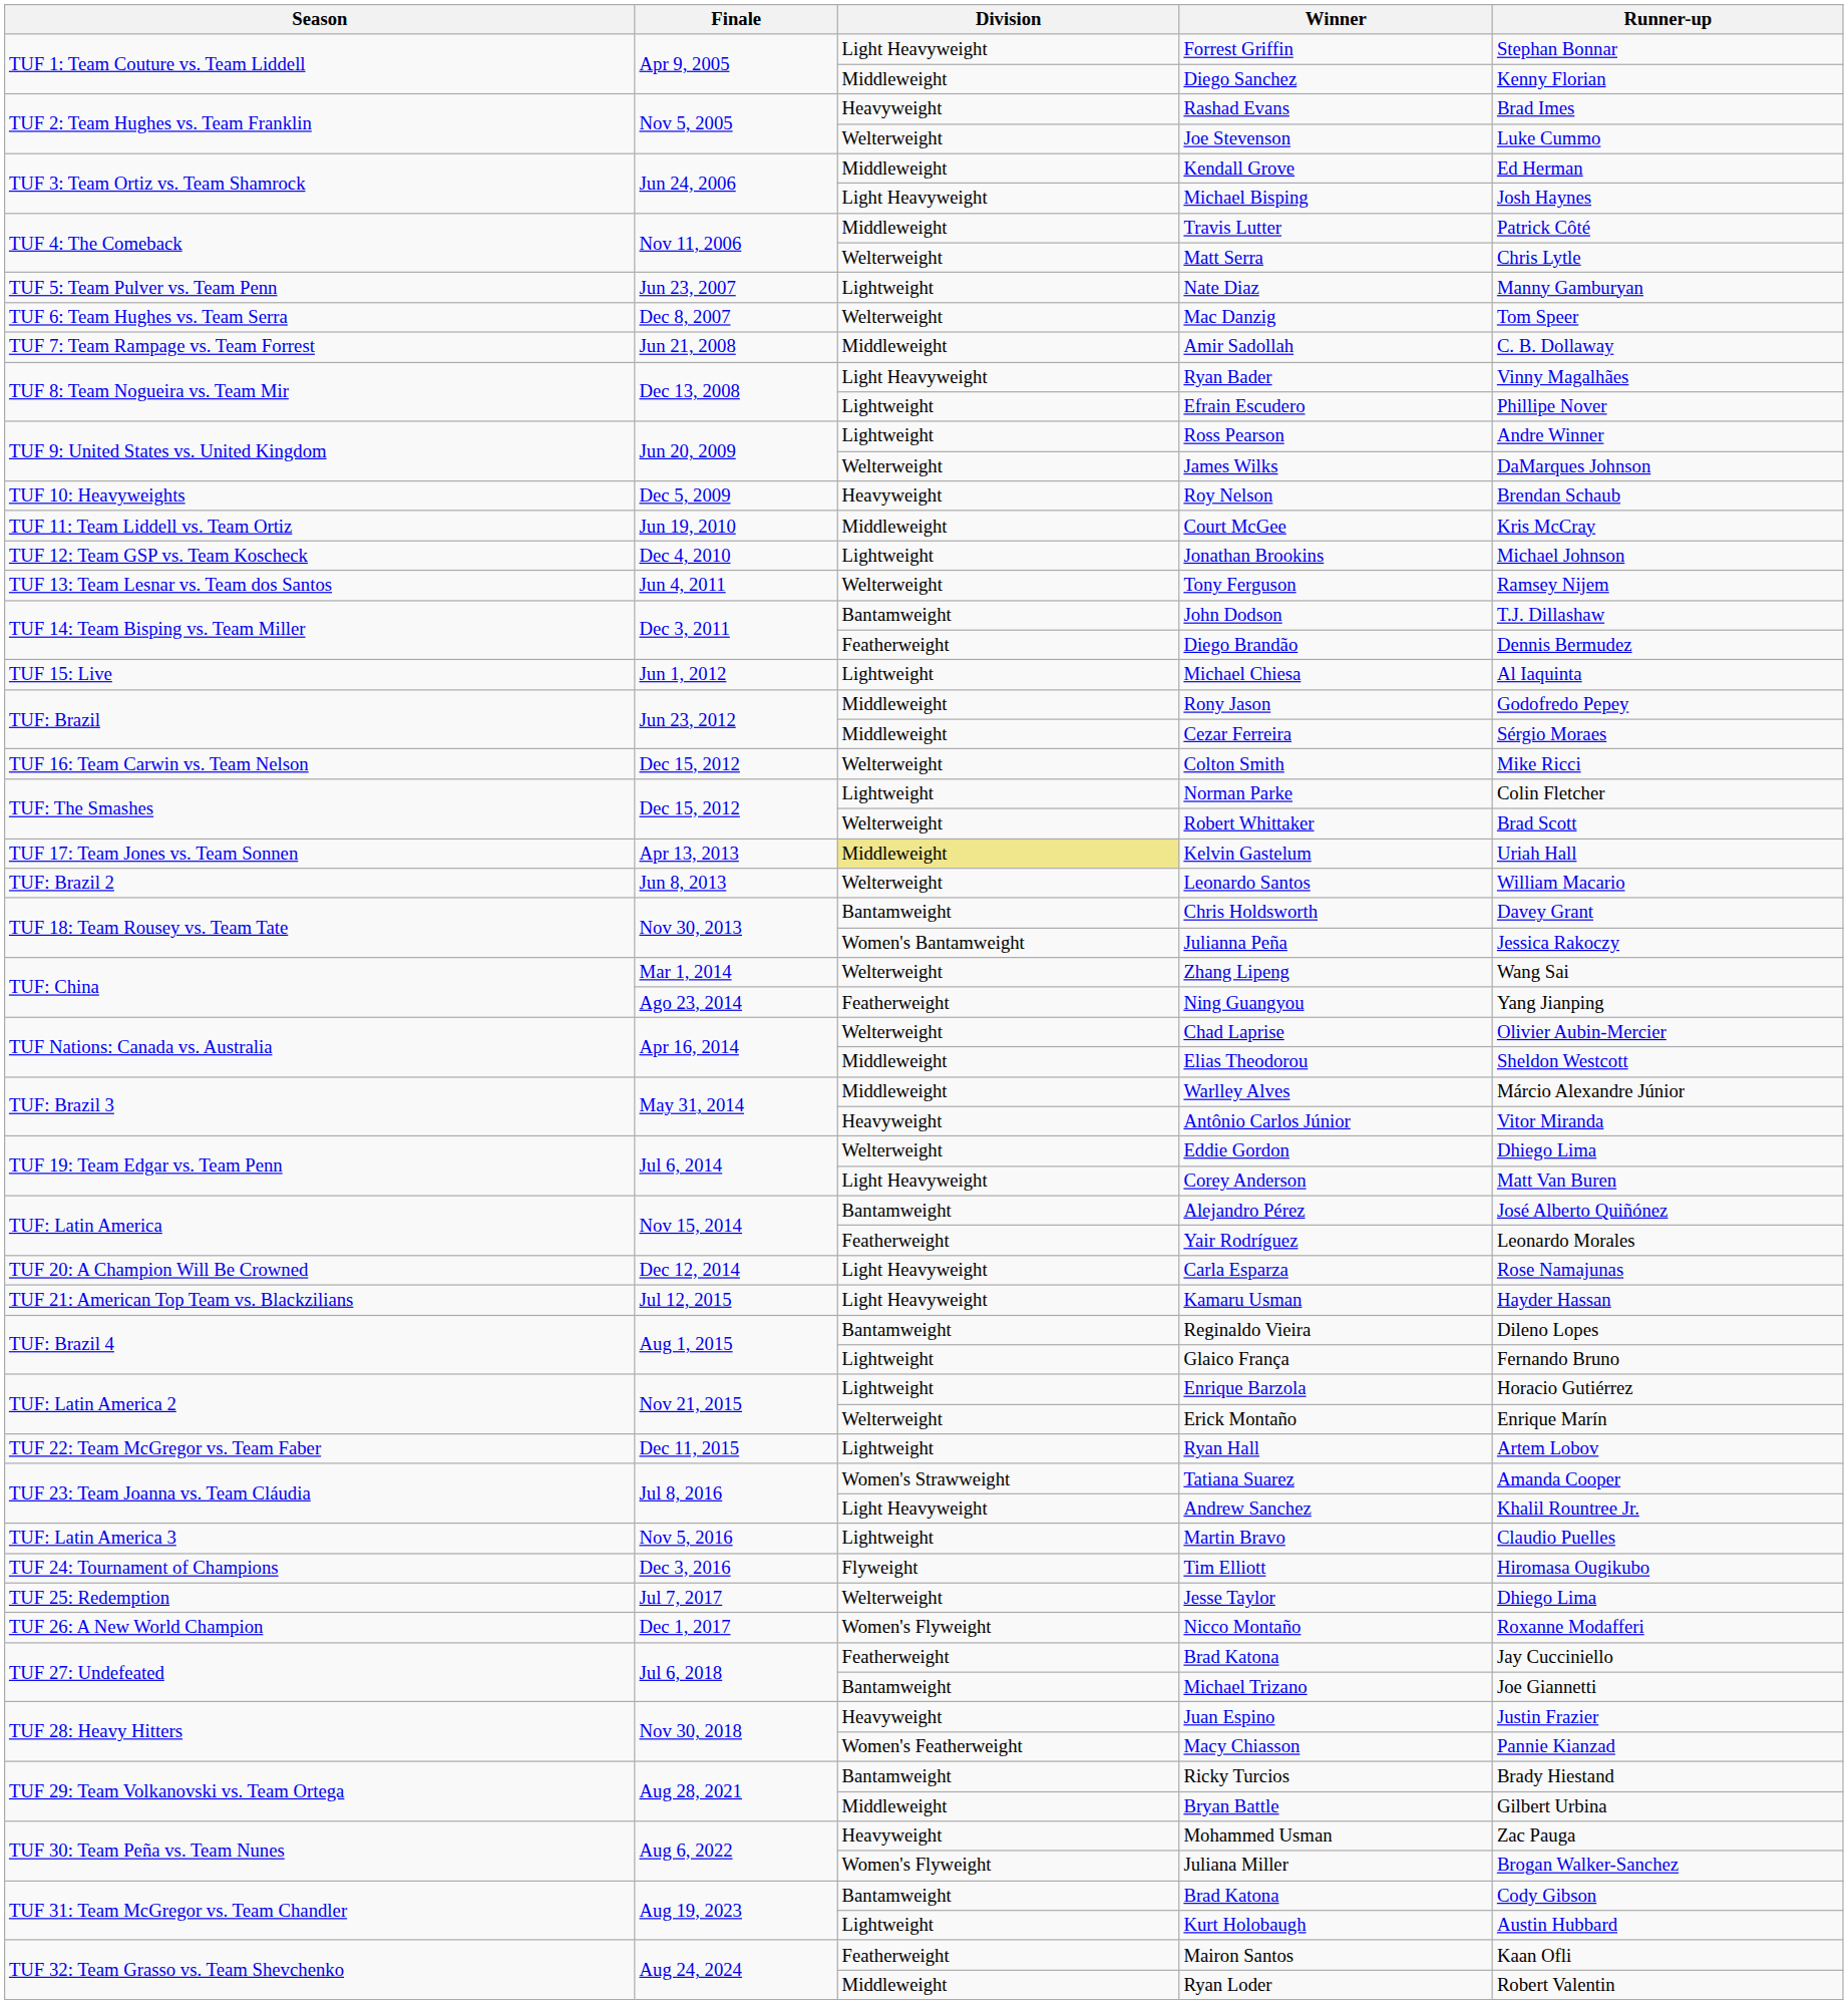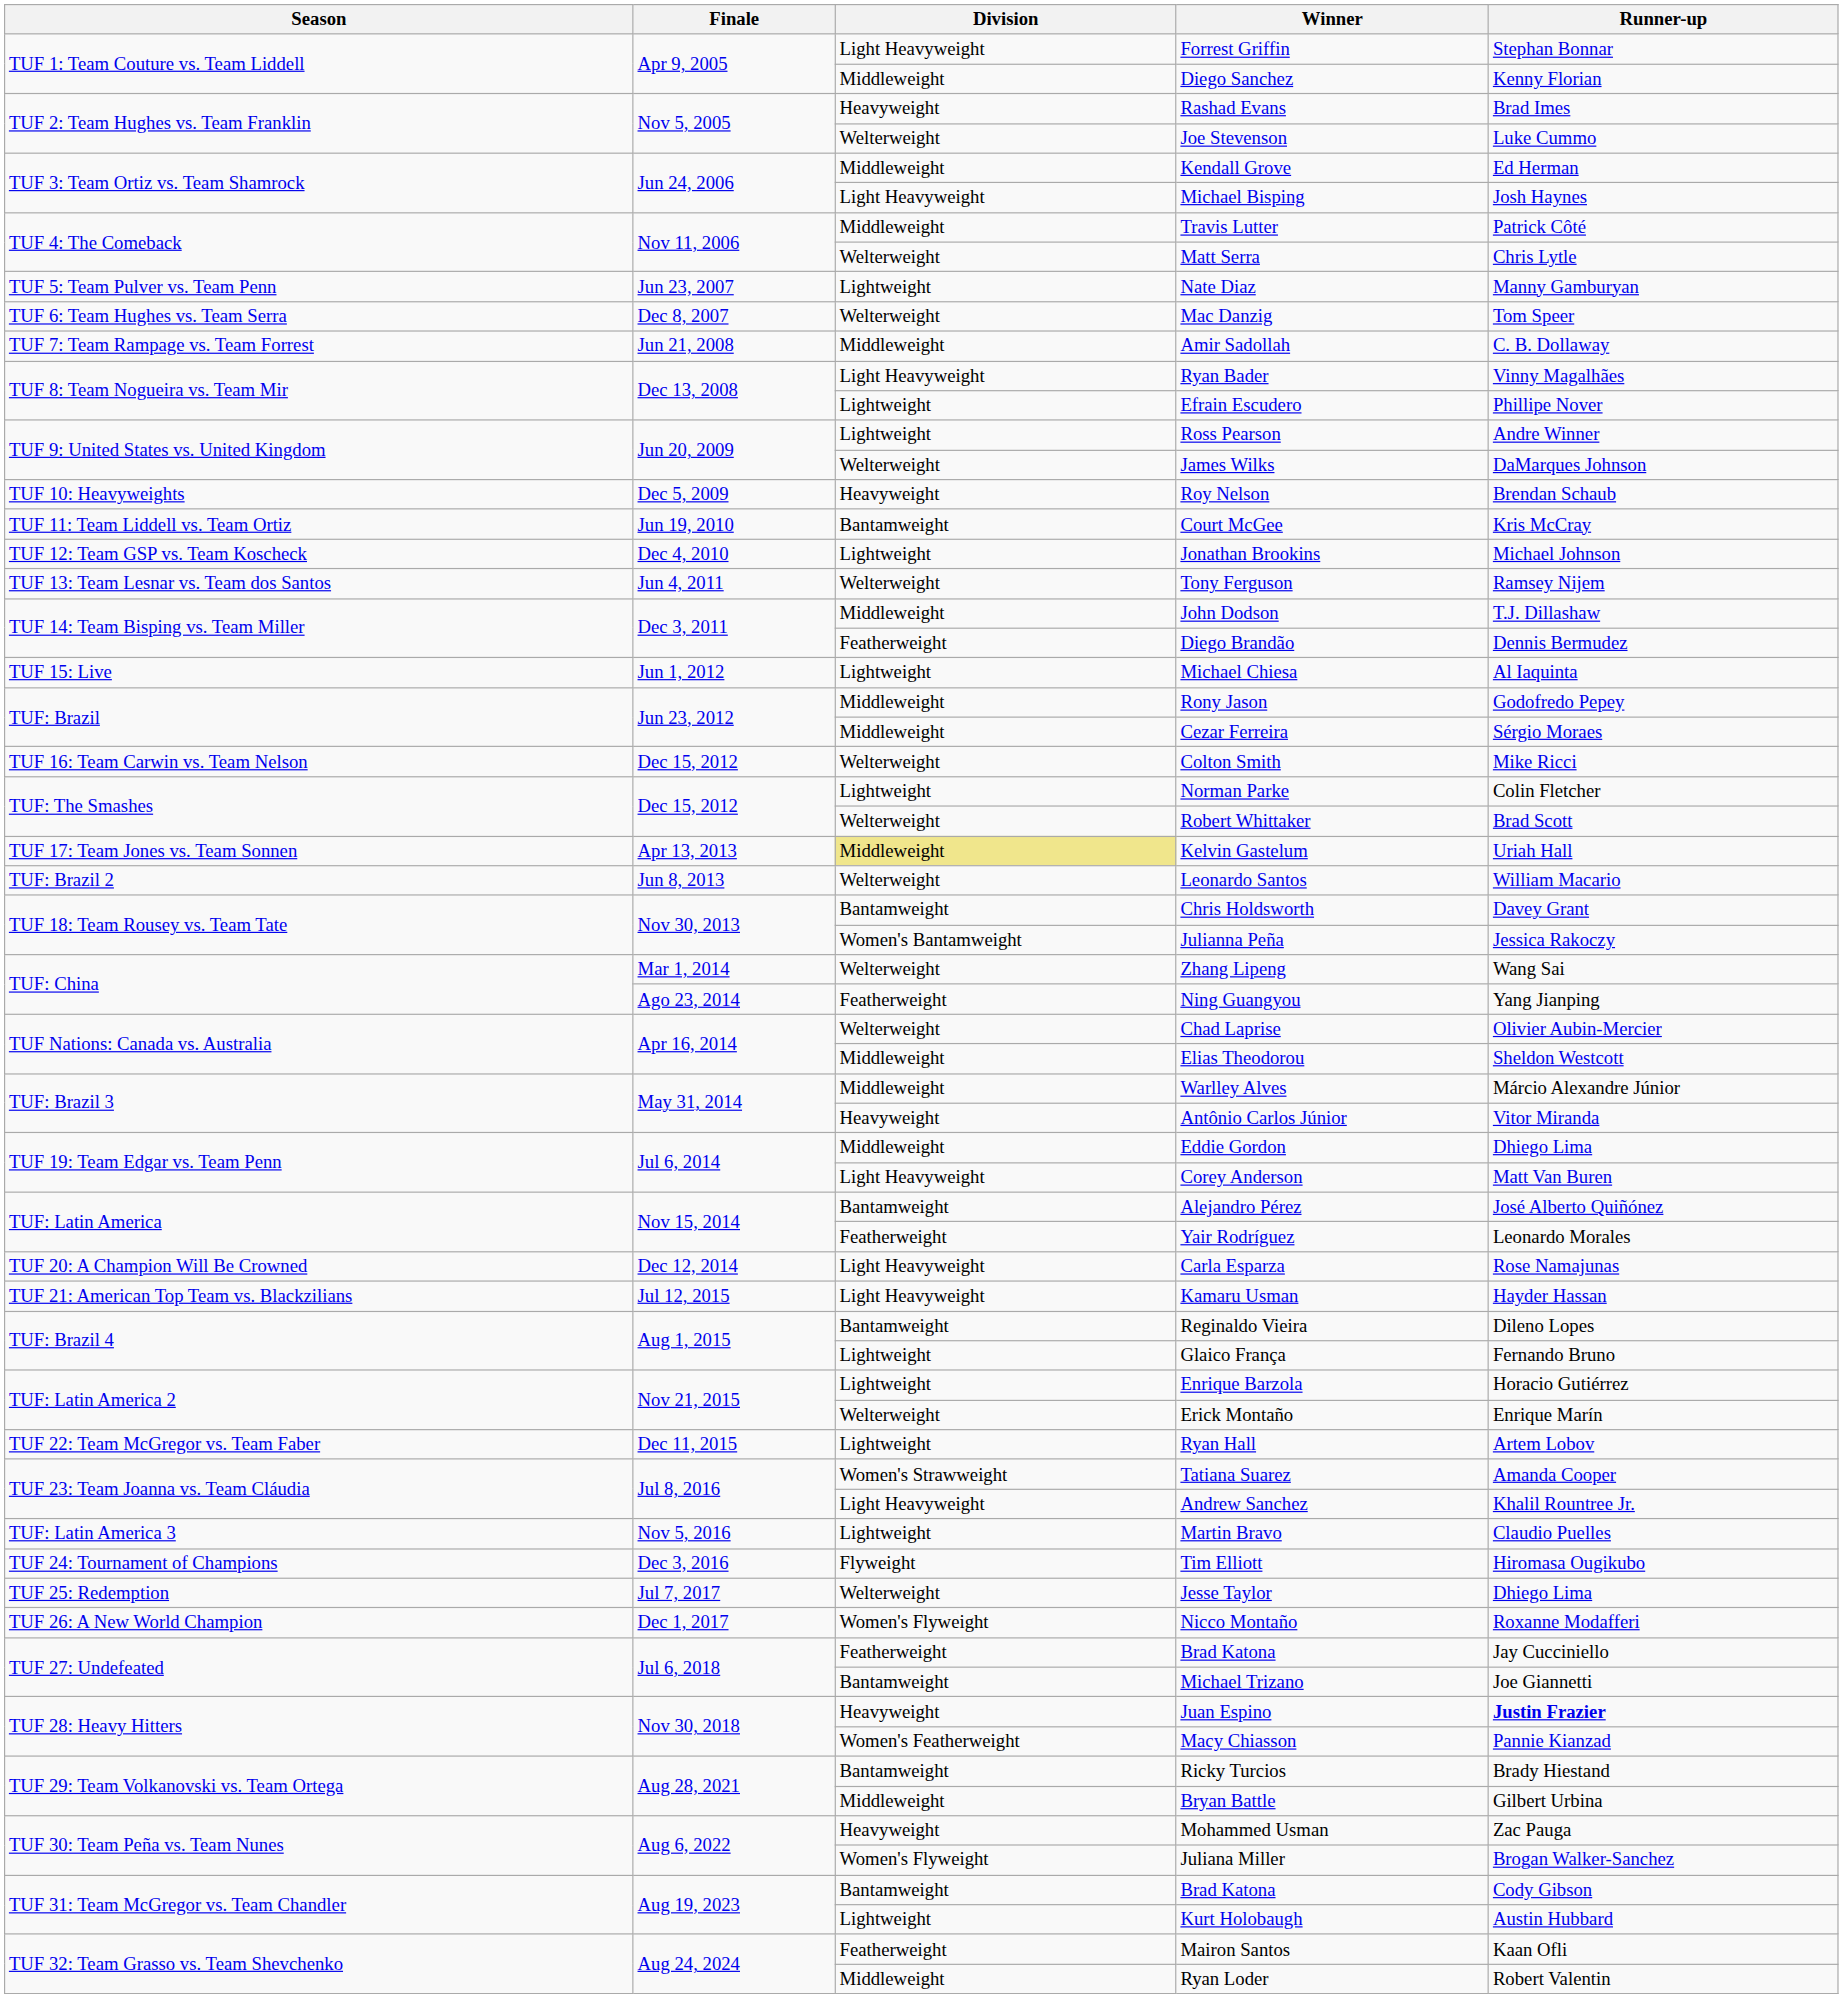Court McGee | Division: Middleweight -> Bantamweight
John Dodson | Division: Bantamweight -> Middleweight
Eddie Gordon | Division: Welterweight -> Middleweight
Juan Espino | Runner-up: normal -> bold
